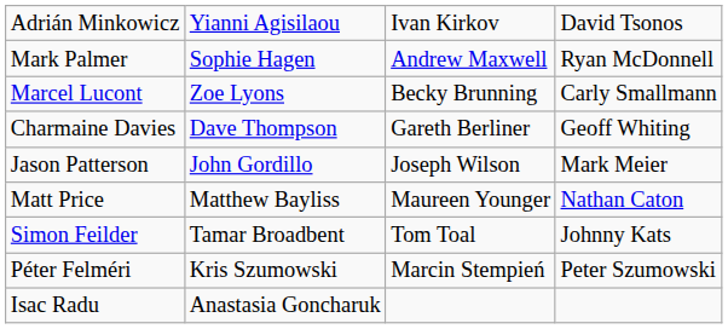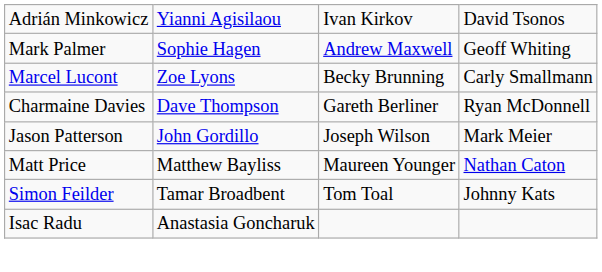Mark Palmer | column 4: Ryan McDonnell -> Geoff Whiting
Charmaine Davies | column 4: Geoff Whiting -> Ryan McDonnell
- row: Péter Felméri | Kris Szumowski | Marcin Stempień | Peter Szumowski
